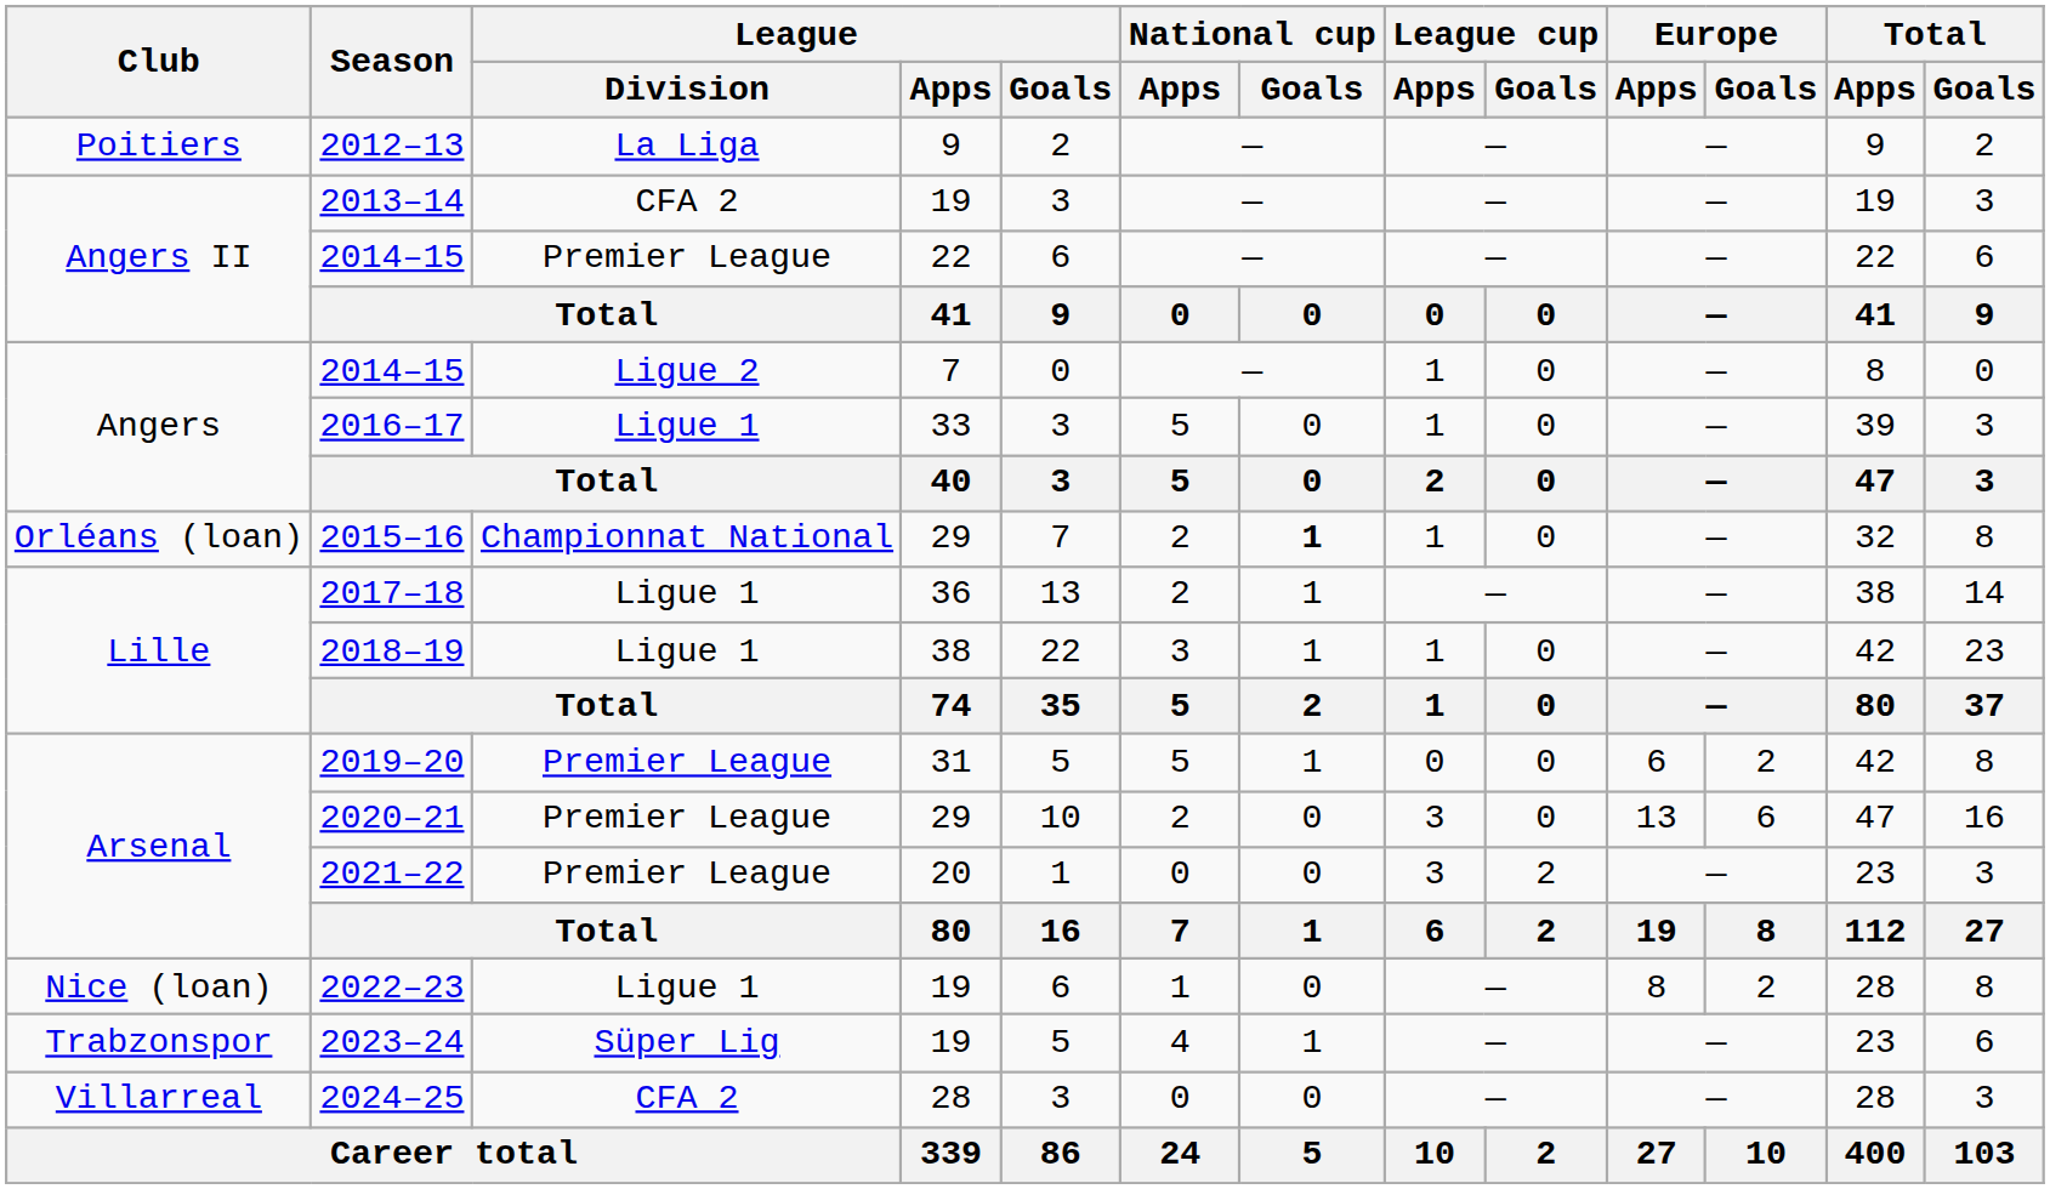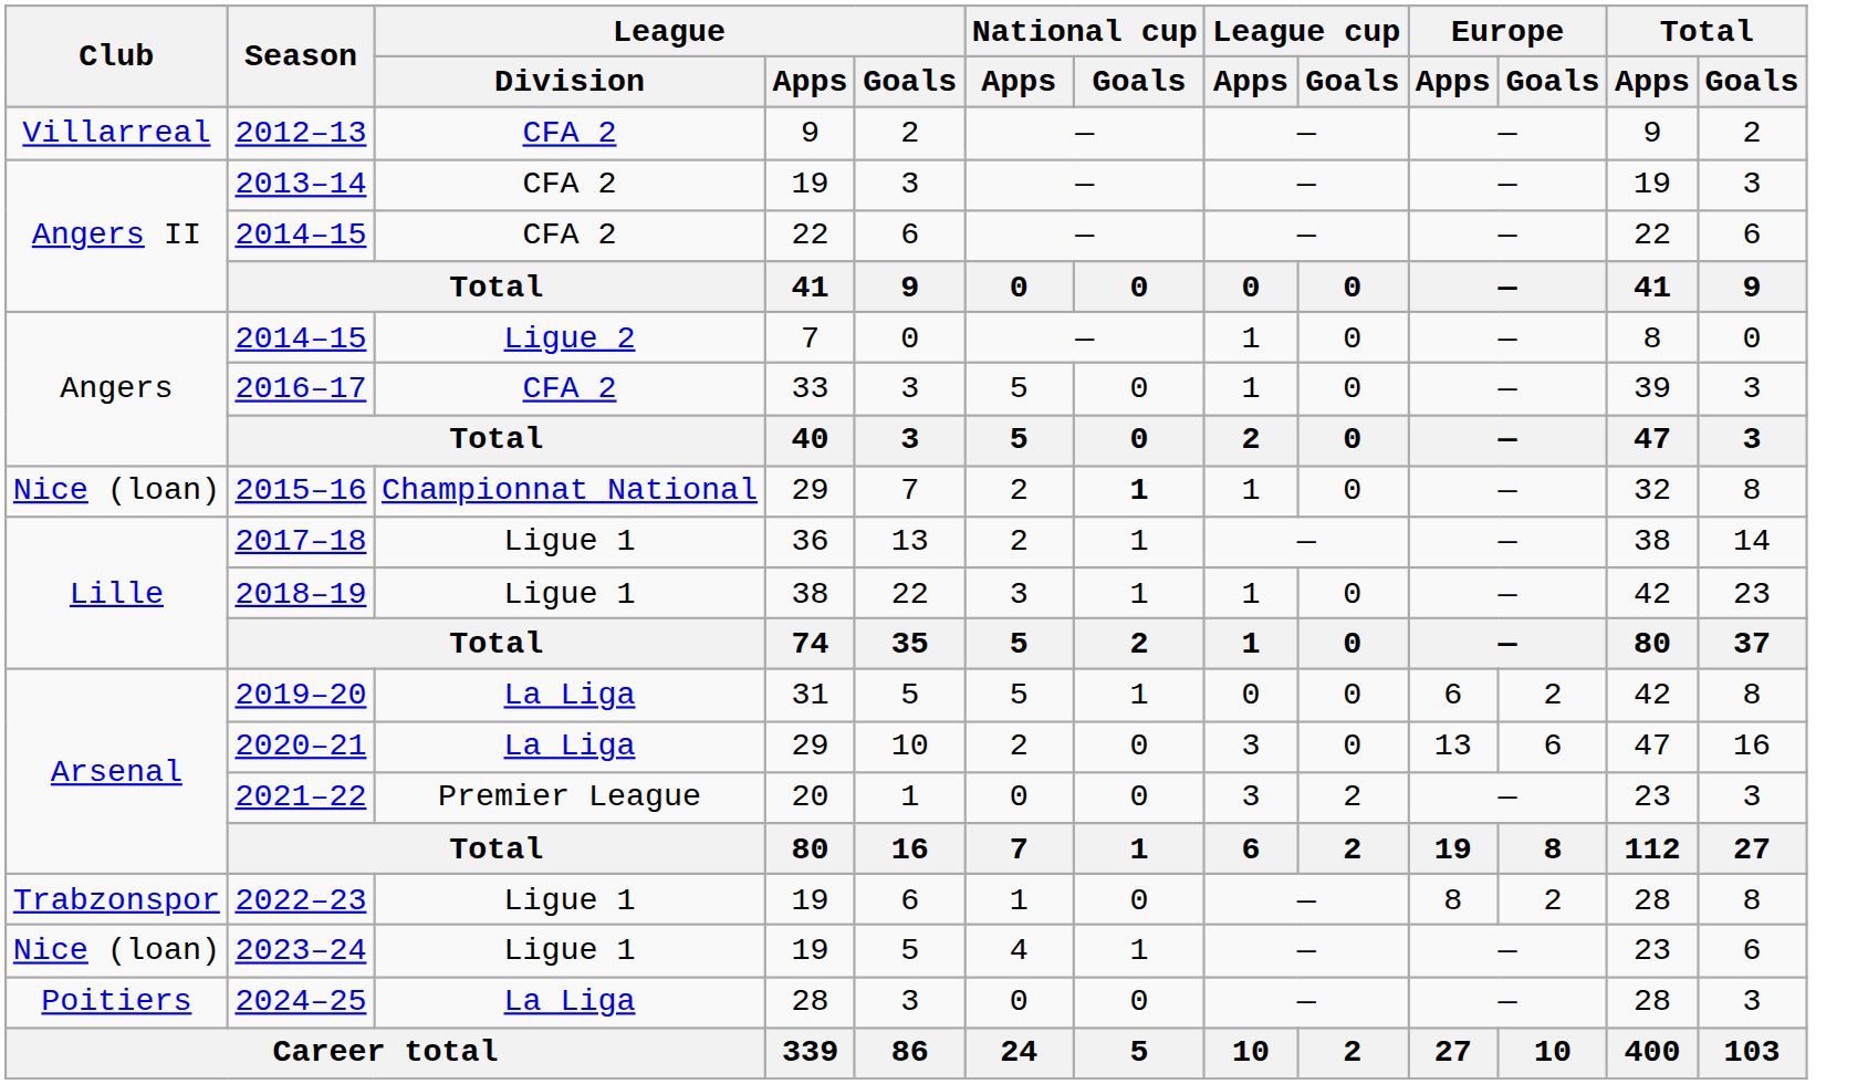2012–13 | Club: Poitiers -> Villarreal
2012–13 | League / Division: La Liga -> CFA 2
2014–15 / 22 | League / Division: Premier League -> CFA 2
2016–17 | League / Division: Ligue 1 -> CFA 2
2015–16 | Club: Orléans (loan) -> Nice (loan)
2019–20 | League / Division: Premier League -> La Liga
2020–21 | League / Division: Premier League -> La Liga
2022–23 | Club: Nice (loan) -> Trabzonspor
2023–24 | Club: Trabzonspor -> Nice (loan)
2023–24 | League / Division: Süper Lig -> Ligue 1
2024–25 | Club: Villarreal -> Poitiers
2024–25 | League / Division: CFA 2 -> La Liga
